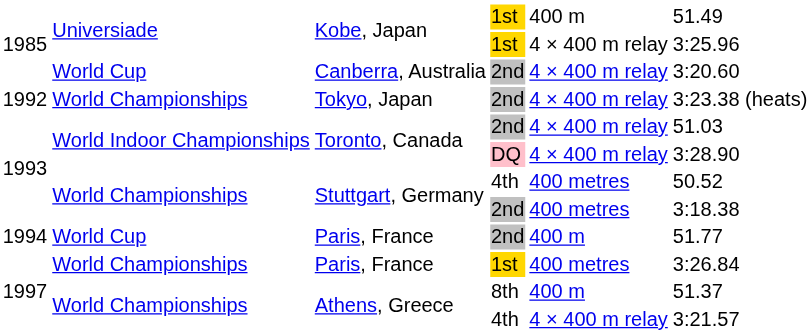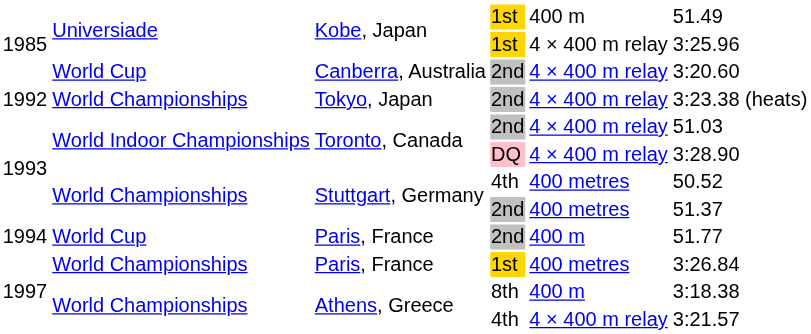Stuttgart, Germany / 2nd | column 6: 3:18.38 -> 51.37
Athens, Greece / 8th | column 6: 51.37 -> 3:18.38
